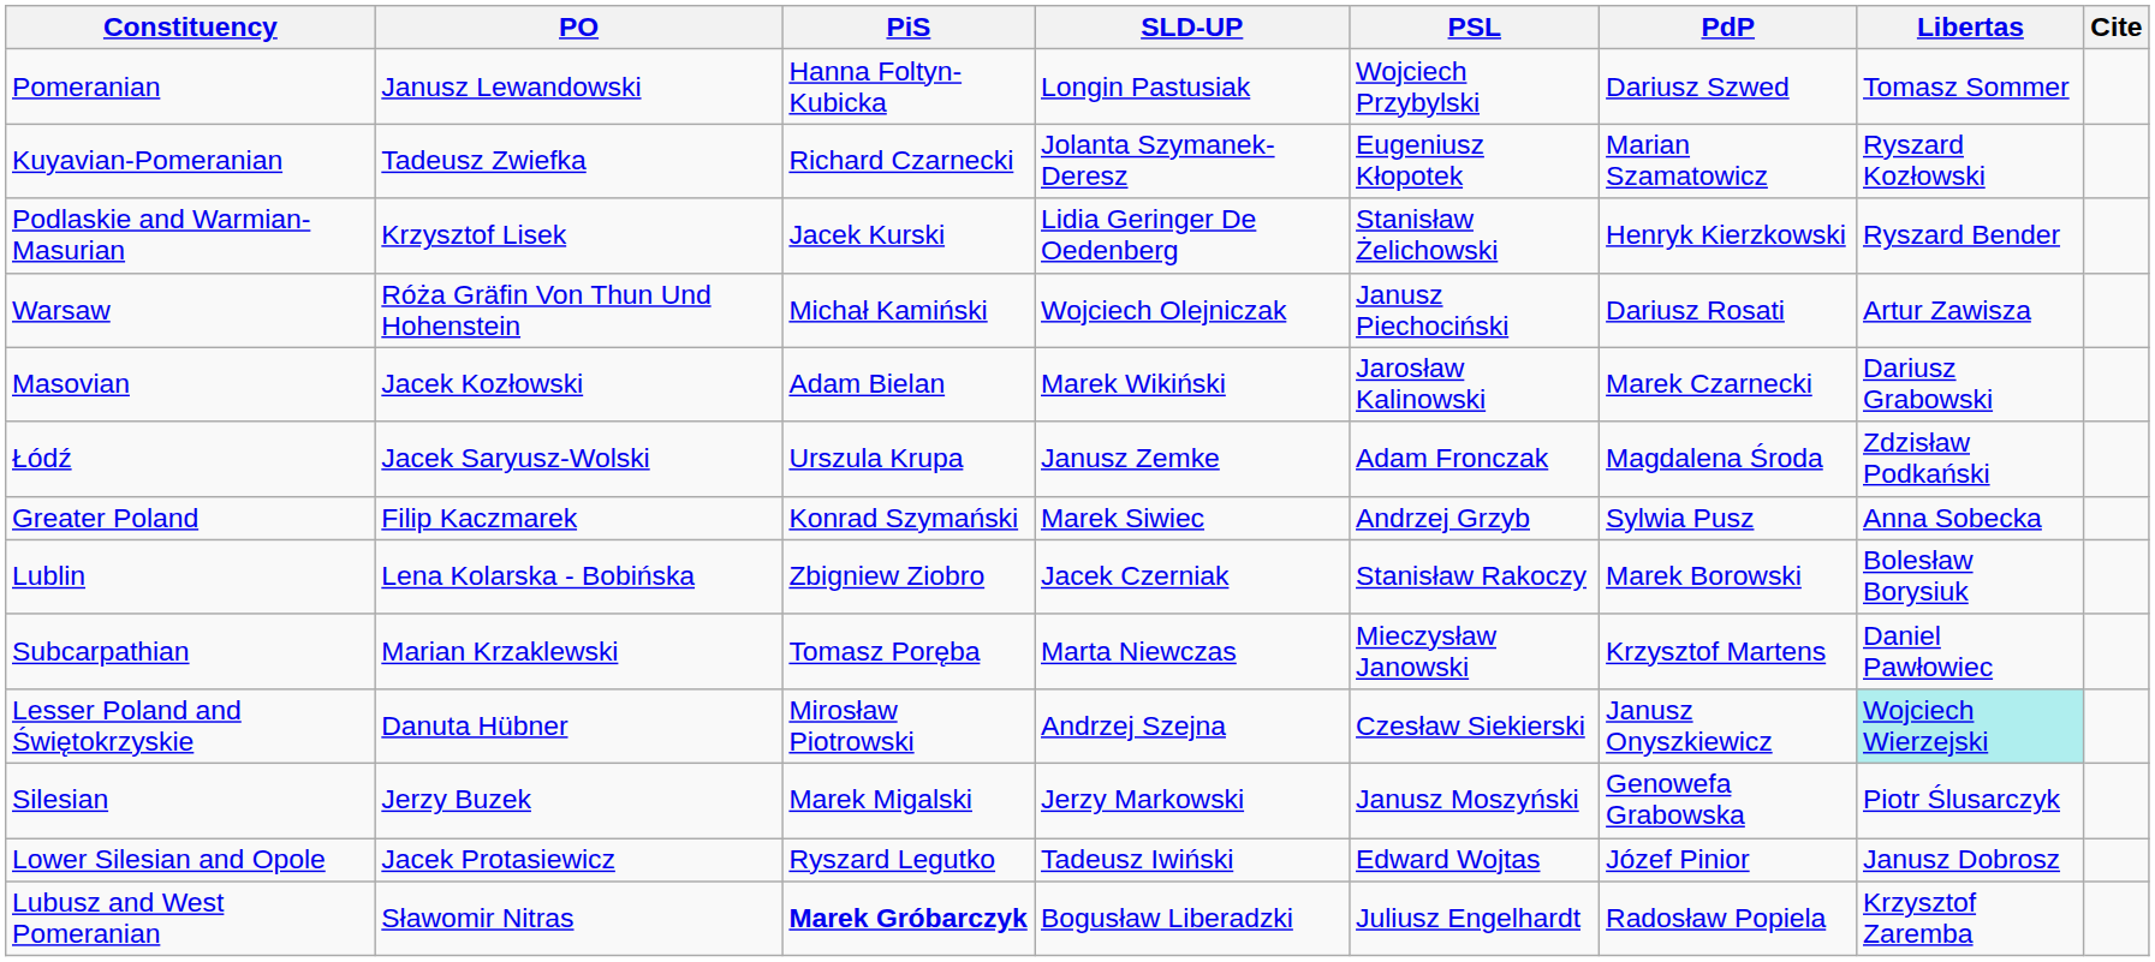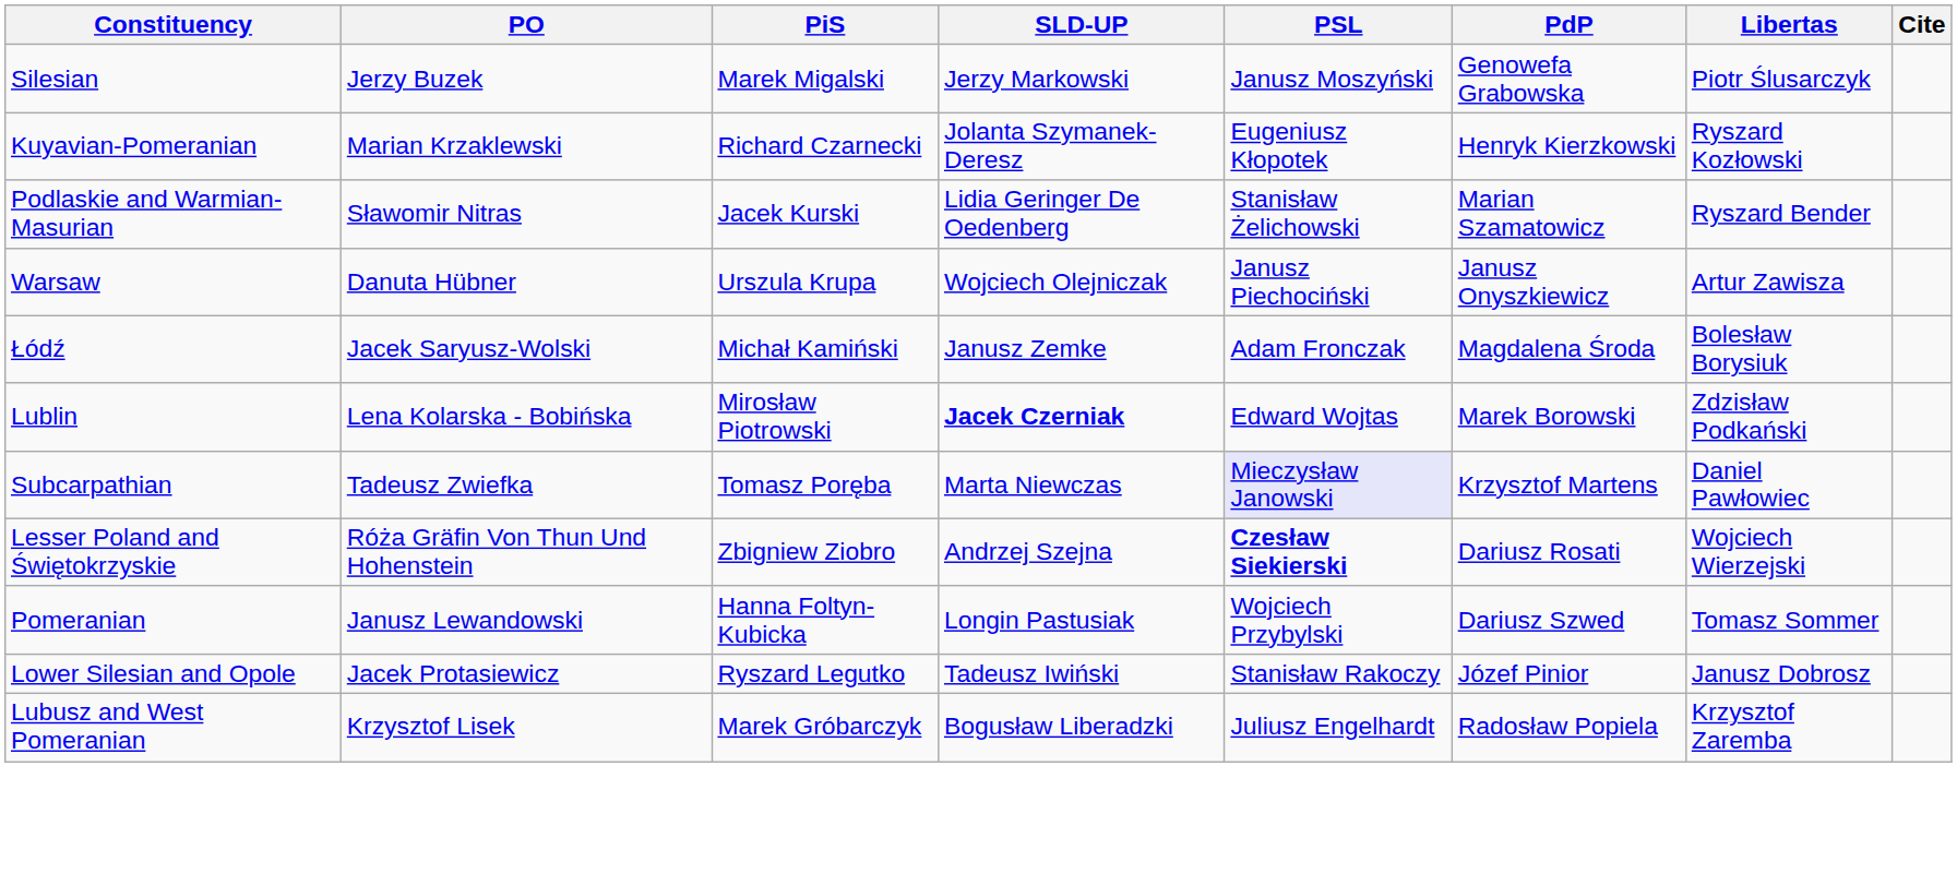rows swapped: Pomeranian <-> Silesian
Kuyavian-Pomeranian | PO: Tadeusz Zwiefka -> Marian Krzaklewski
Kuyavian-Pomeranian | PdP: Marian Szamatowicz -> Henryk Kierzkowski
Podlaskie and Warmian-Masurian | PO: Krzysztof Lisek -> Sławomir Nitras
Podlaskie and Warmian-Masurian | PdP: Henryk Kierzkowski -> Marian Szamatowicz
Warsaw | PO: Róża Gräfin Von Thun Und Hohenstein -> Danuta Hübner
Warsaw | PiS: Michał Kamiński -> Urszula Krupa
Warsaw | PdP: Dariusz Rosati -> Janusz Onyszkiewicz
- row: Masovian | Jacek Kozłowski | Adam Bielan | Marek Wikiński | Jarosław Kalinowski | Marek Czarnecki | Dariusz Grabowski
Łódź | PiS: Urszula Krupa -> Michał Kamiński
Łódź | Libertas: Zdzisław Podkański -> Bolesław Borysiuk
- row: Greater Poland | Filip Kaczmarek | Konrad Szymański | Marek Siwiec | Andrzej Grzyb | Sylwia Pusz | Anna Sobecka
Lublin | PiS: Zbigniew Ziobro -> Mirosław Piotrowski
Lublin | SLD-UP: normal -> bold
Lublin | PSL: Stanisław Rakoczy -> Edward Wojtas
Lublin | Libertas: Bolesław Borysiuk -> Zdzisław Podkański
Subcarpathian | PO: Marian Krzaklewski -> Tadeusz Zwiefka
Subcarpathian | PSL: no background -> lavender background
Lesser Poland and Świętokrzyskie | PO: Danuta Hübner -> Róża Gräfin Von Thun Und Hohenstein
Lesser Poland and Świętokrzyskie | PiS: Mirosław Piotrowski -> Zbigniew Ziobro
Lesser Poland and Świętokrzyskie | PSL: normal -> bold
Lesser Poland and Świętokrzyskie | PdP: Janusz Onyszkiewicz -> Dariusz Rosati
Lesser Poland and Świętokrzyskie | Libertas: paleturquoise background -> no background
Lower Silesian and Opole | PSL: Edward Wojtas -> Stanisław Rakoczy
Lubusz and West Pomeranian | PO: Sławomir Nitras -> Krzysztof Lisek
Lubusz and West Pomeranian | PiS: bold -> normal
